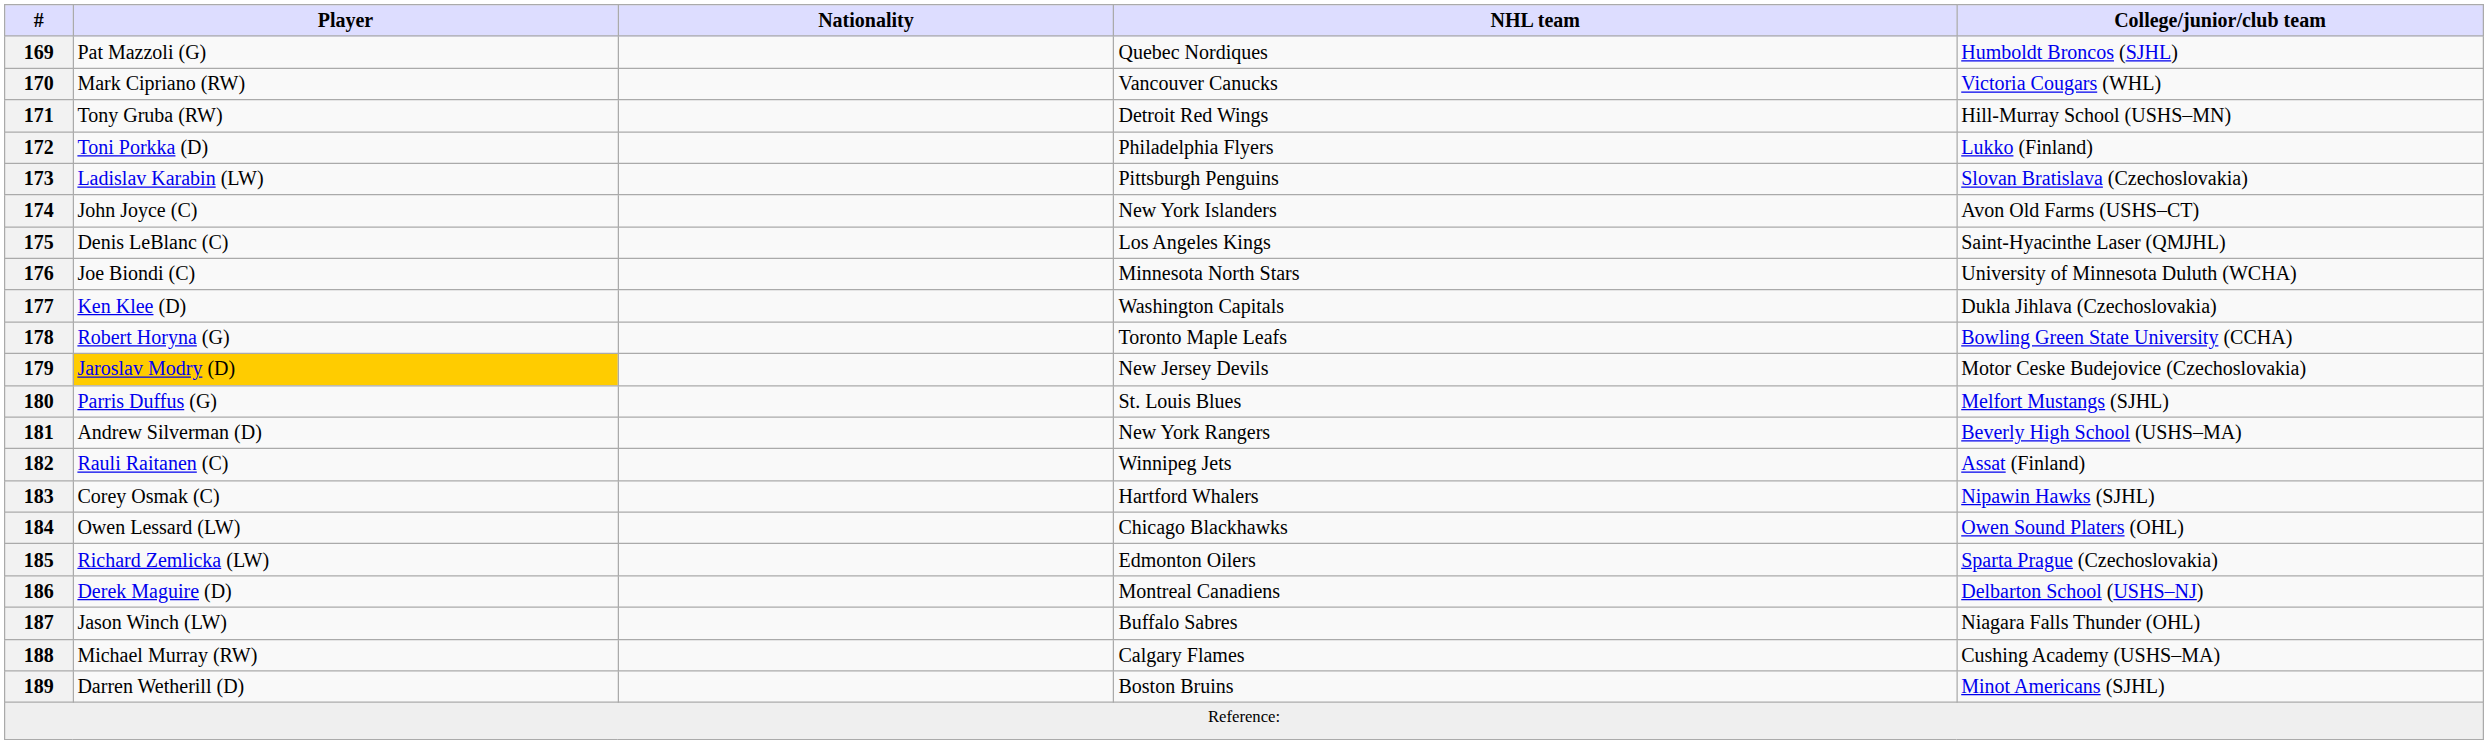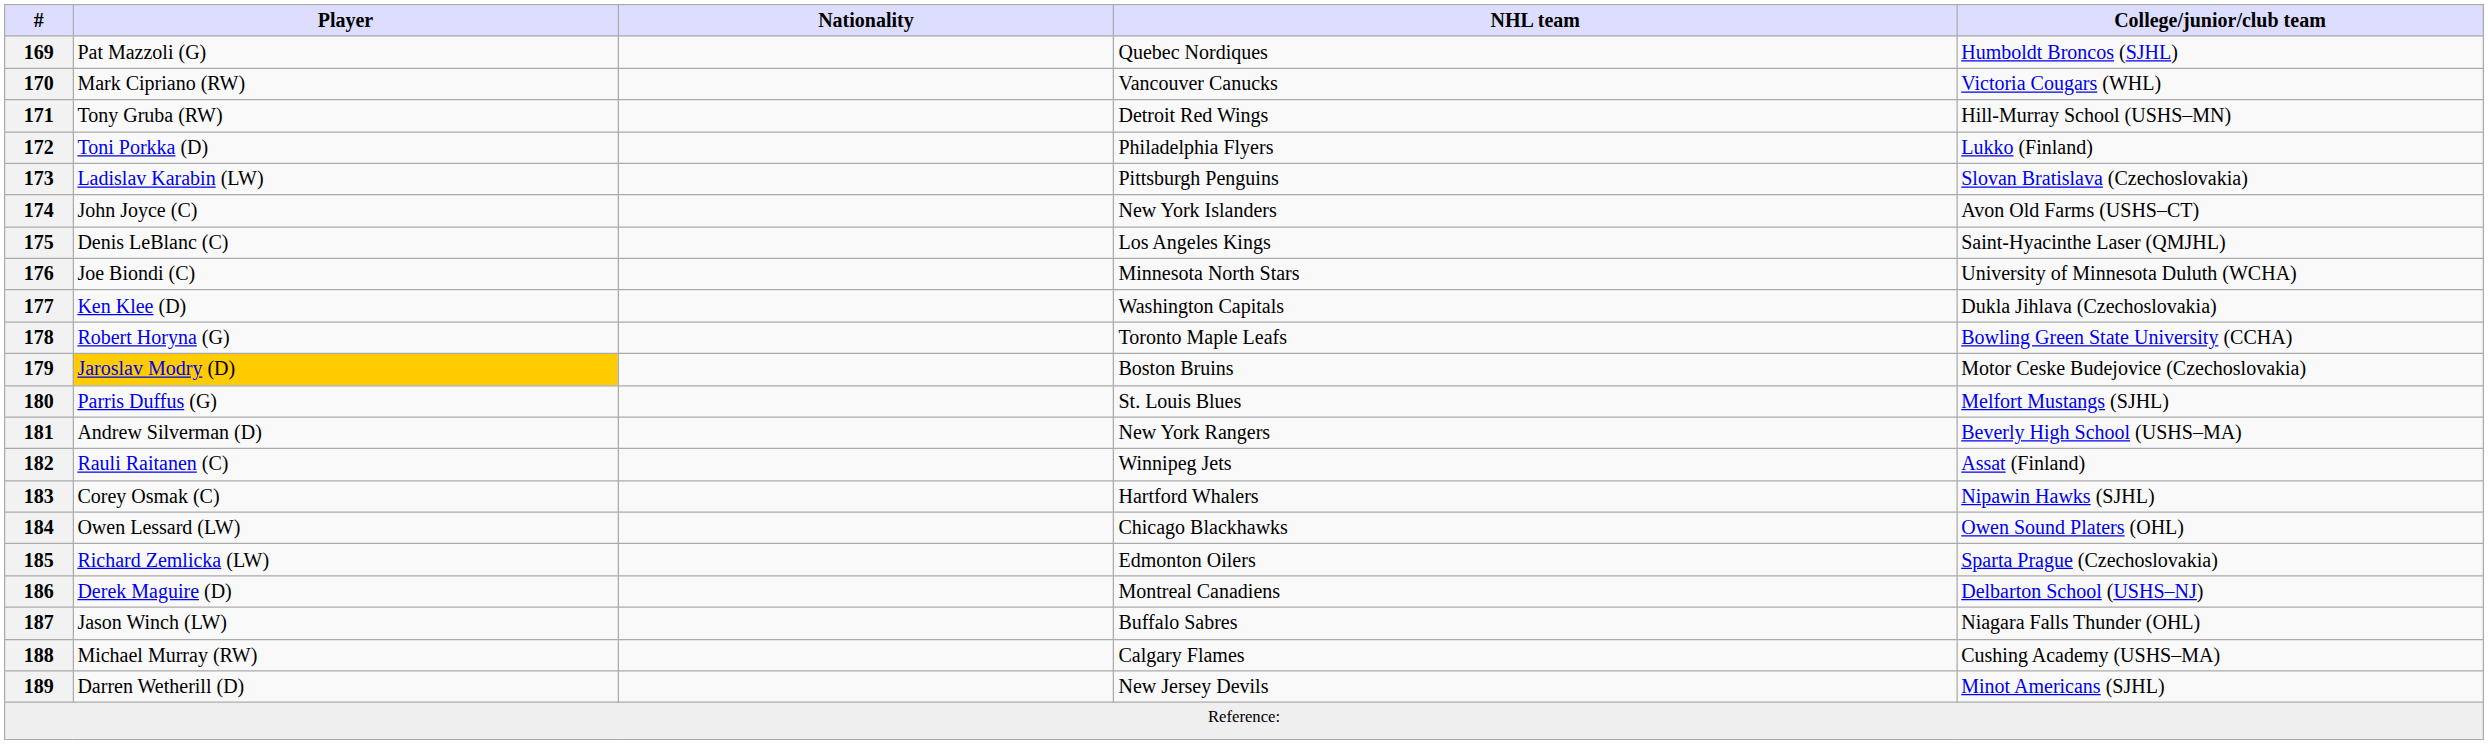179 | NHL team: New Jersey Devils -> Boston Bruins
189 | NHL team: Boston Bruins -> New Jersey Devils
